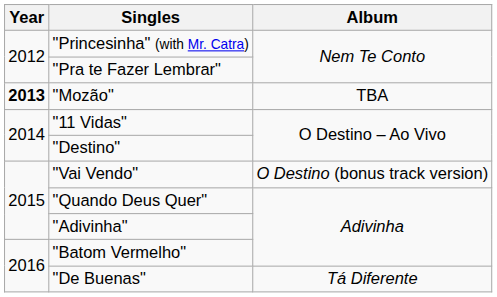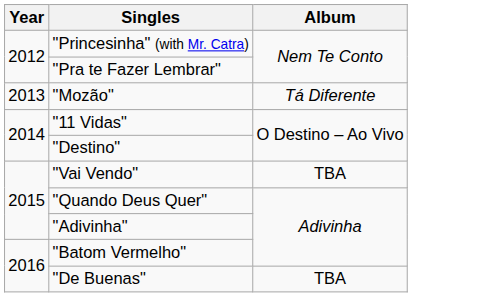"Mozão" | Year: bold -> normal
"Mozão" | Album: TBA -> Tá Diferente
"Vai Vendo" | Album: O Destino (bonus track version) -> TBA
"De Buenas" | Album: Tá Diferente -> TBA
